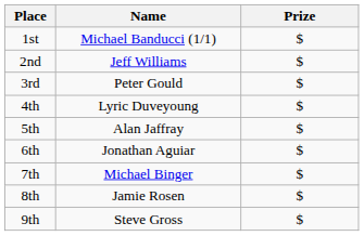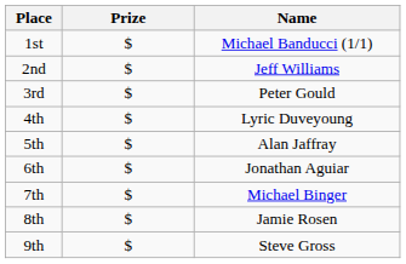columns swapped: Name <-> Prize
